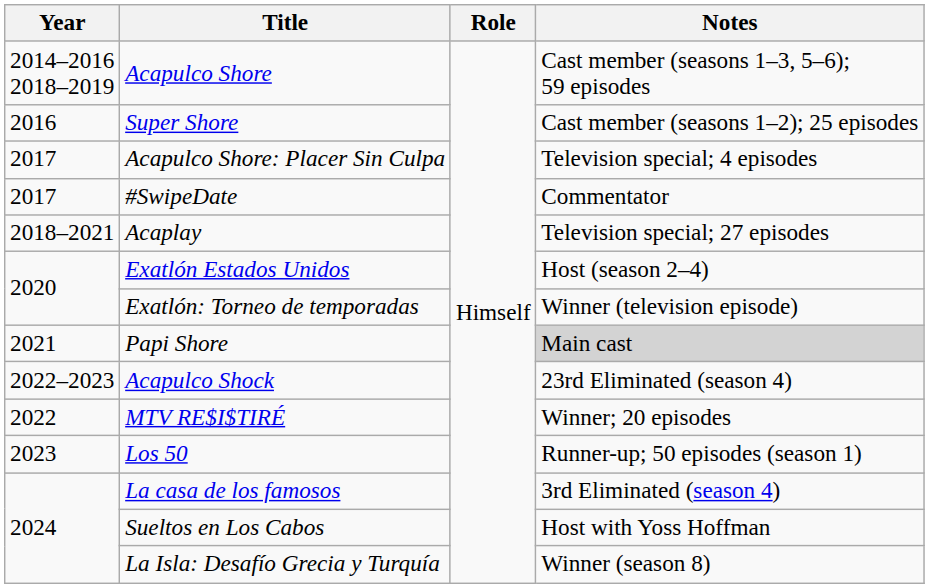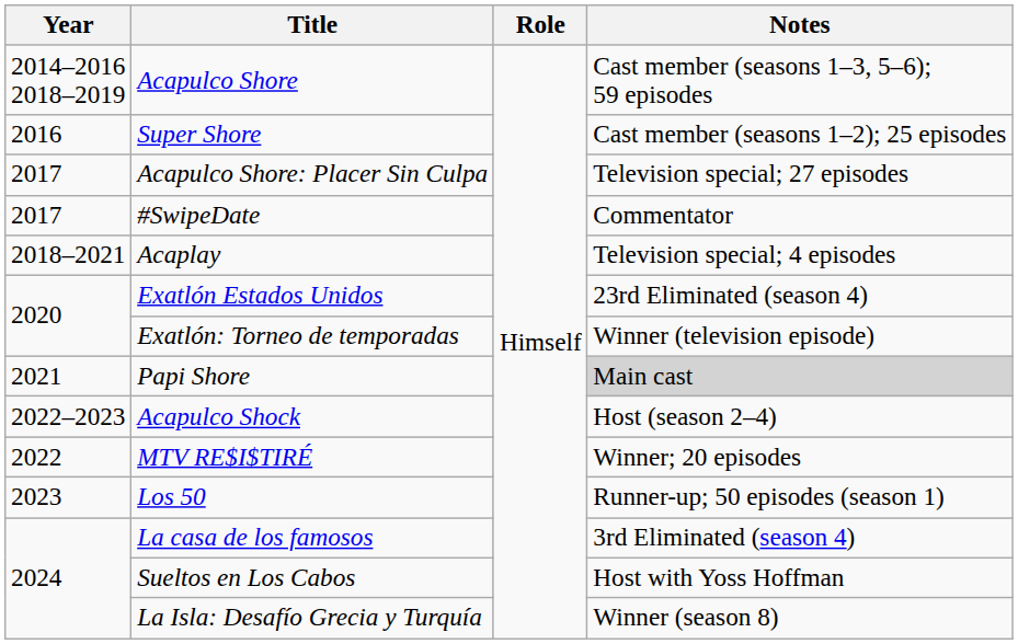Acapulco Shore: Placer Sin Culpa | Notes: Television special; 4 episodes -> Television special; 27 episodes
Acaplay | Notes: Television special; 27 episodes -> Television special; 4 episodes
Exatlón Estados Unidos | Notes: Host (season 2–4) -> 23rd Eliminated (season 4)
Acapulco Shock | Notes: 23rd Eliminated (season 4) -> Host (season 2–4)
